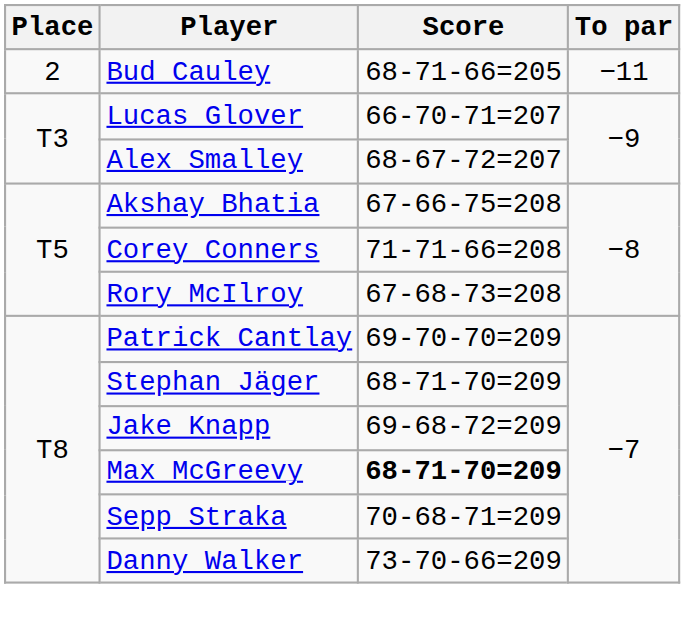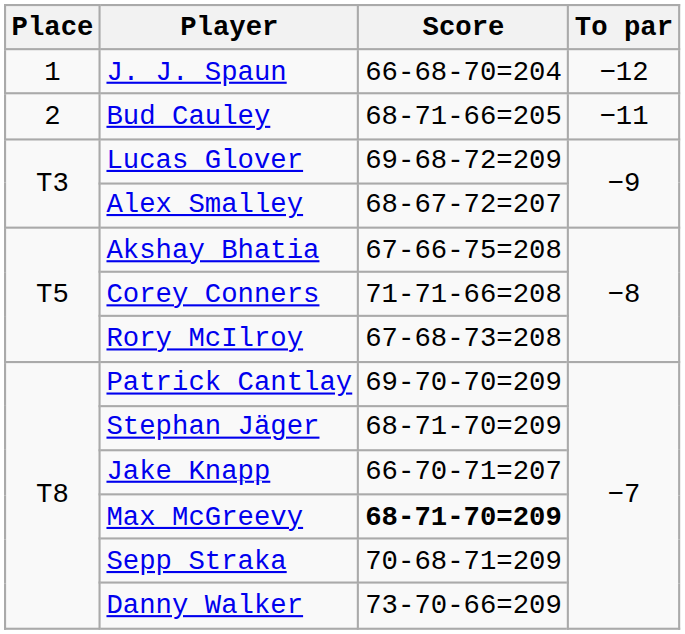+ row: 1 | J. J. Spaun | 66-68-70=204 | −12
Lucas Glover | Score: 66-70-71=207 -> 69-68-72=209
Jake Knapp | Score: 69-68-72=209 -> 66-70-71=207
